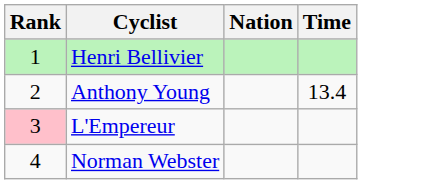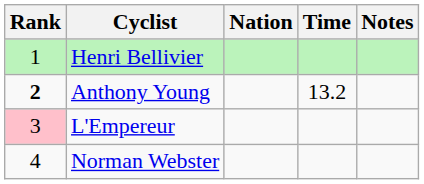+ column: Notes
Anthony Young | Rank: normal -> bold
Anthony Young | Time: 13.4 -> 13.2
